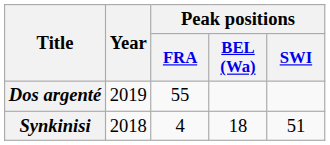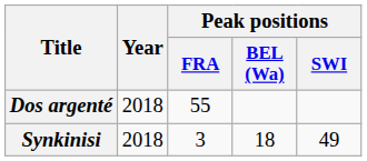Dos argenté | Year: 2019 -> 2018
Synkinisi | Peak positions / FRA: 4 -> 3
Synkinisi | Peak positions / SWI: 51 -> 49
